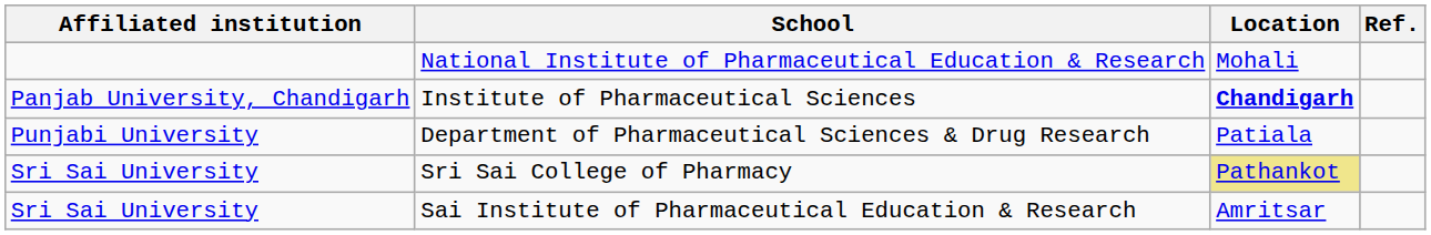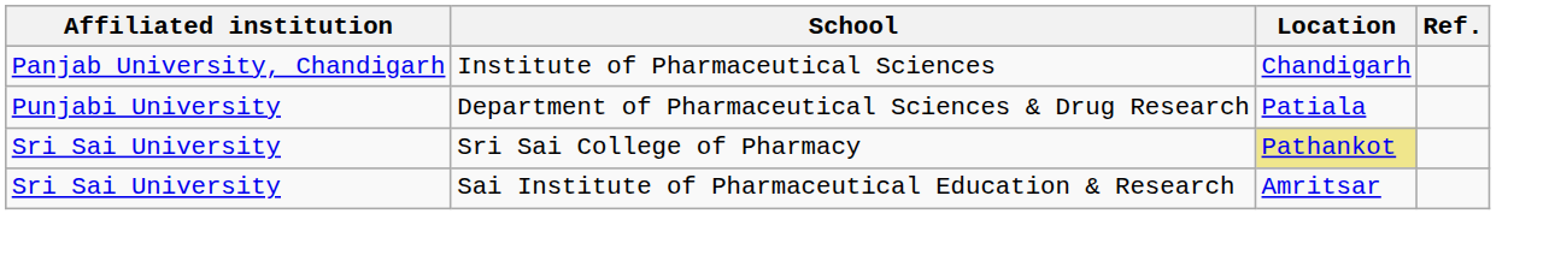- row: National Institute of Pharmaceutical Education & Research | Mohali
Institute of Pharmaceutical Sciences | Location: bold -> normal
